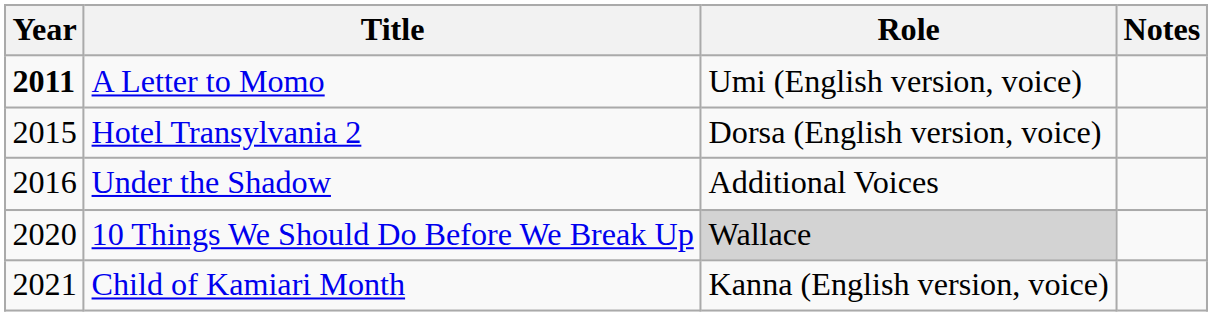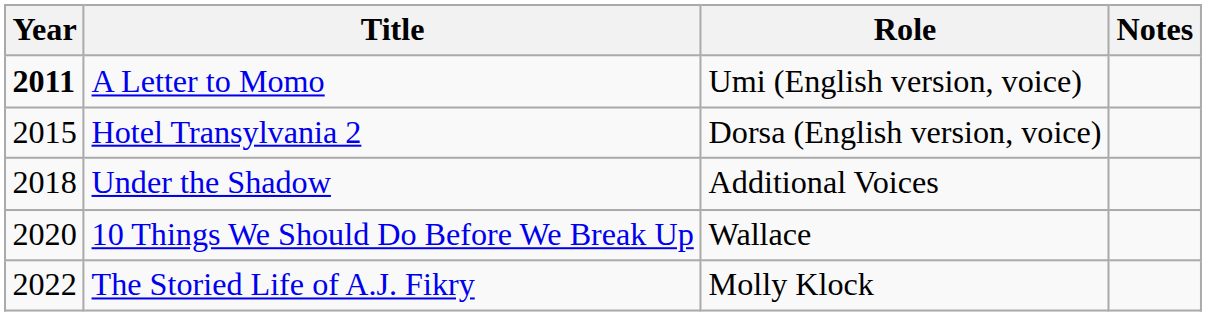Under the Shadow | Year: 2016 -> 2018
10 Things We Should Do Before We Break Up | Role: lightgrey background -> no background
- row: 2021 | Child of Kamiari Month | Kanna (English version, voice)
+ row: 2022 | The Storied Life of A.J. Fikry | Molly Klock
